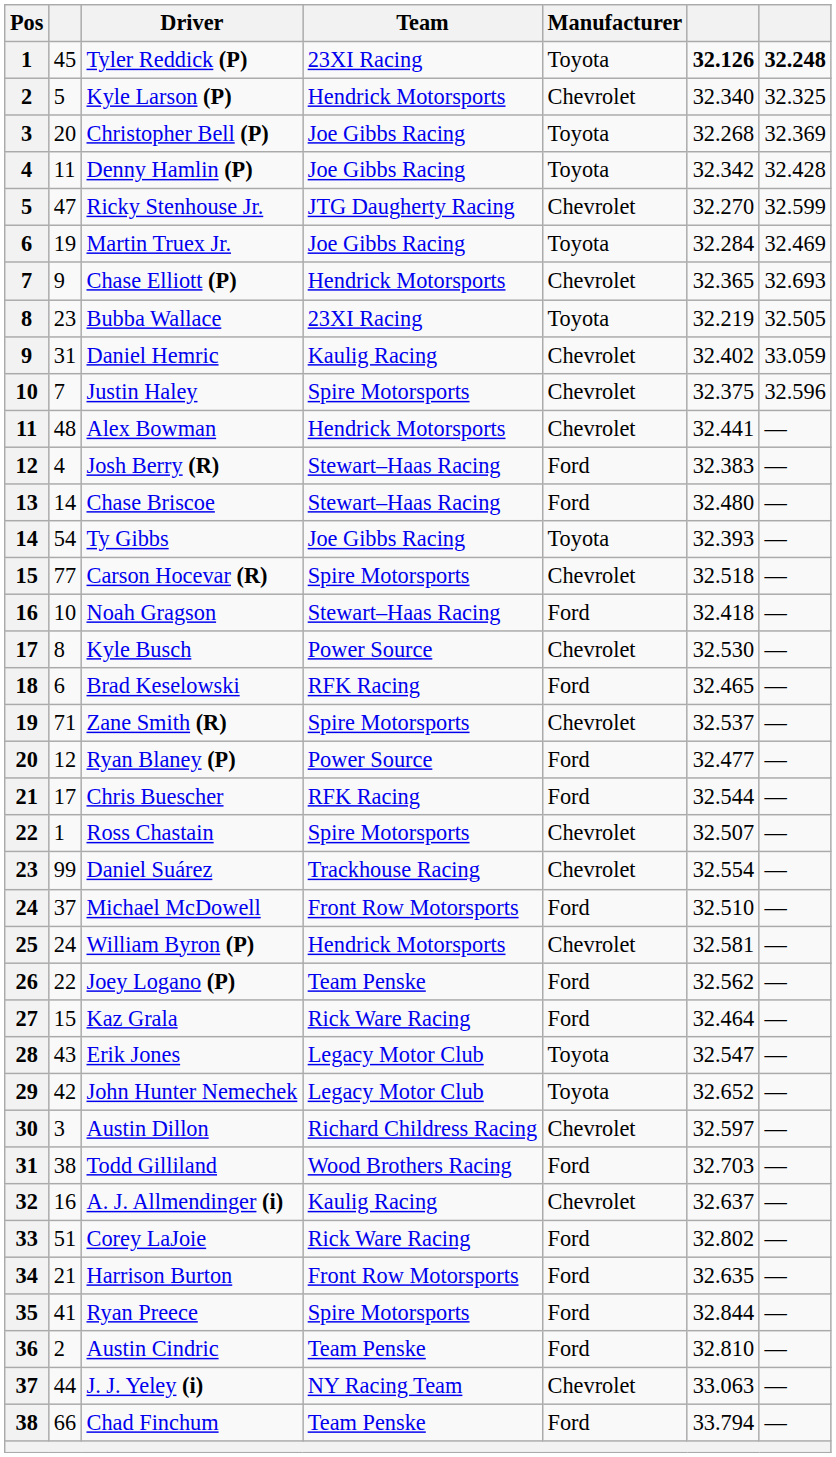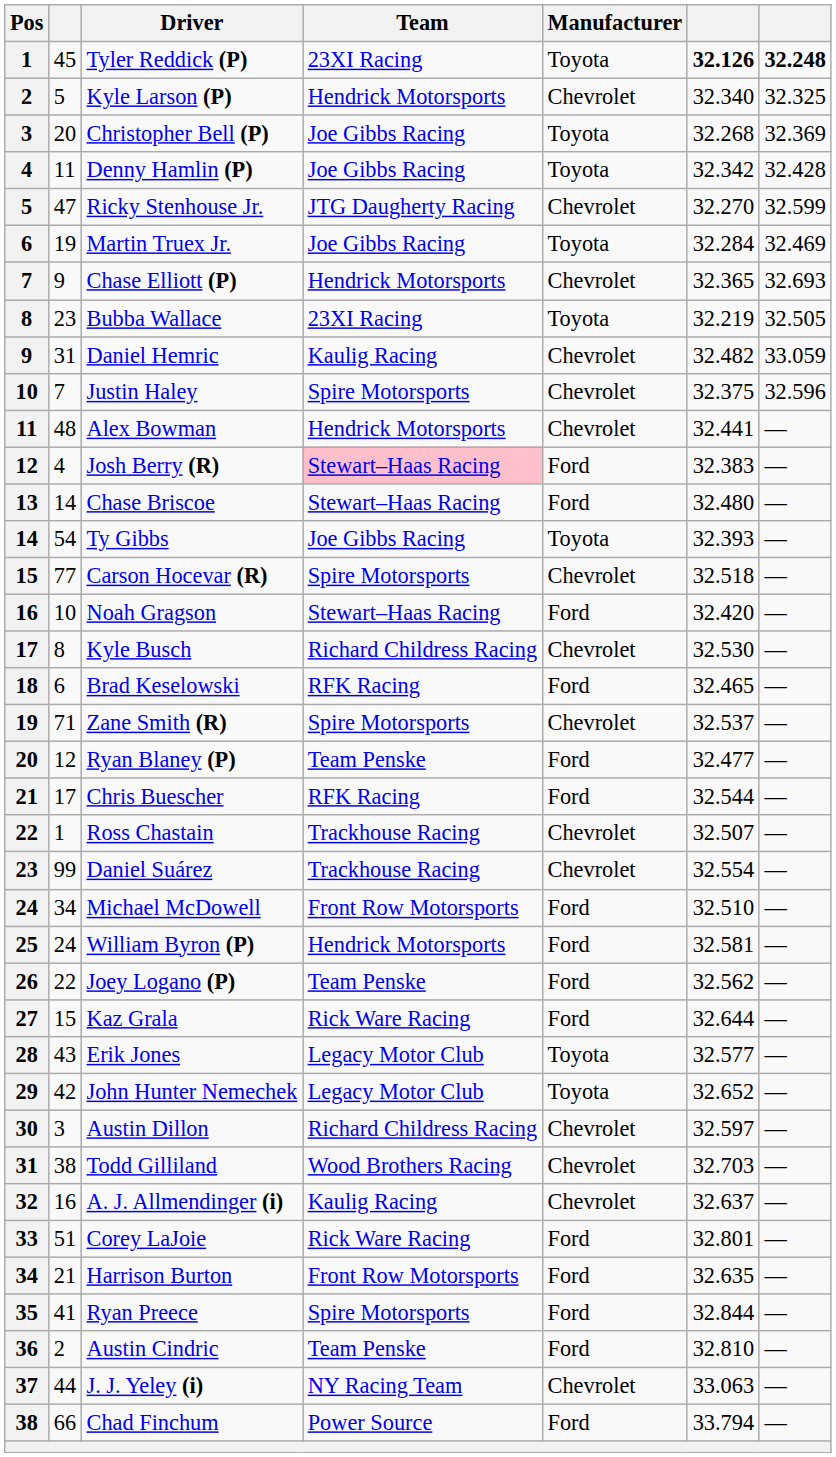Daniel Hemric | column 6: 32.402 -> 32.482
Josh Berry (R) | Team: no background -> pink background
Noah Gragson | column 6: 32.418 -> 32.420
Kyle Busch | Team: Power Source -> Richard Childress Racing
Ryan Blaney (P) | Team: Power Source -> Team Penske
Ross Chastain | Team: Spire Motorsports -> Trackhouse Racing
Michael McDowell | column 2: 37 -> 34
William Byron (P) | Manufacturer: Chevrolet -> Ford
Kaz Grala | column 6: 32.464 -> 32.644
Erik Jones | column 6: 32.547 -> 32.577
Todd Gilliland | Manufacturer: Ford -> Chevrolet
Corey LaJoie | column 6: 32.802 -> 32.801
Chad Finchum | Team: Team Penske -> Power Source
